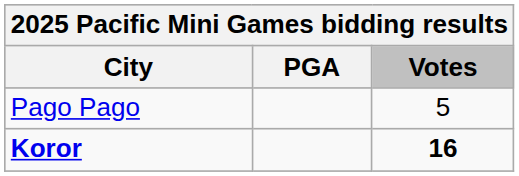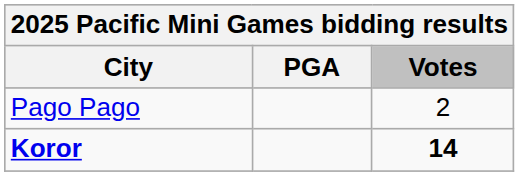Pago Pago | Votes: 5 -> 2
Koror | Votes: 16 -> 14
